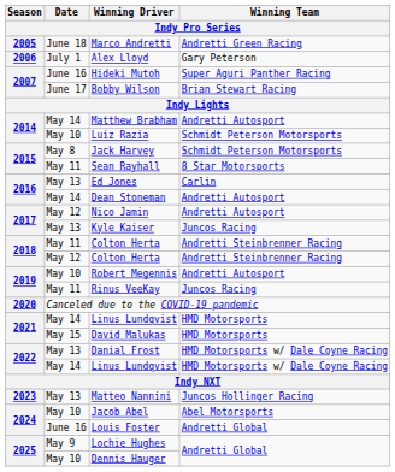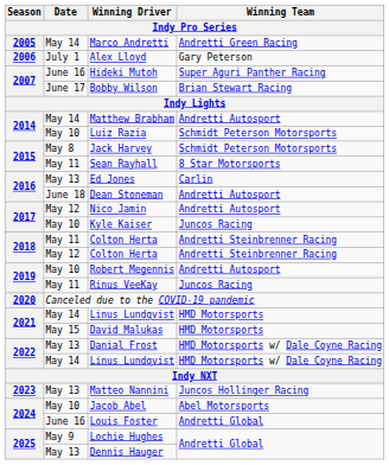Marco Andretti | Date: June 18 -> May 14
Dean Stoneman | Date: May 14 -> June 18
Kyle Kaiser | Date: May 13 -> May 10
Dennis Hauger | Date: May 10 -> May 13
